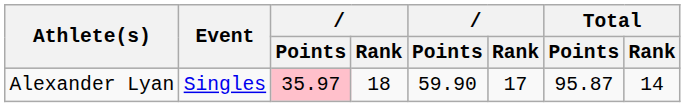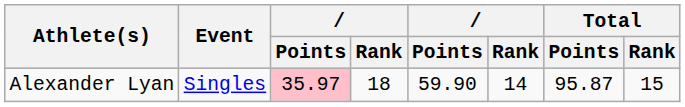Alexander Lyan | column 6: 17 -> 14
Alexander Lyan | Total / Rank: 14 -> 15
